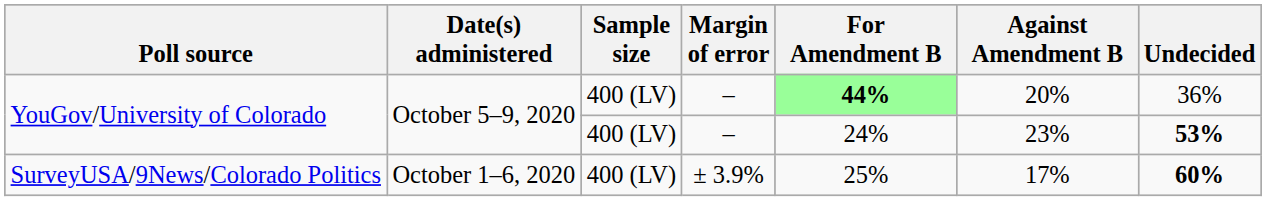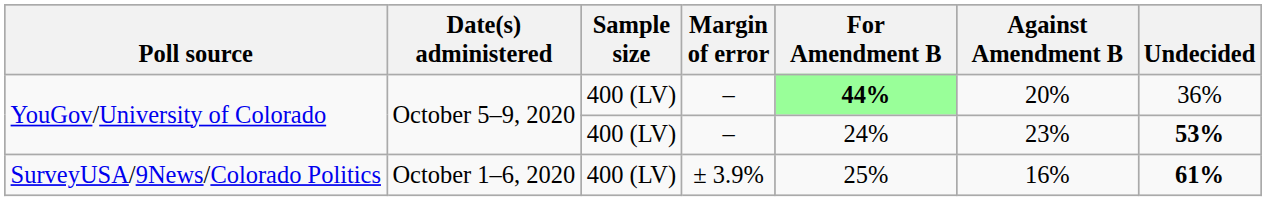SurveyUSA/9News/Colorado Politics | Against Amendment B: 17% -> 16%
SurveyUSA/9News/Colorado Politics | Undecided: 60% -> 61%
